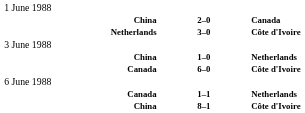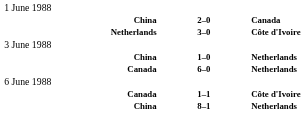6–0 | column 3: Côte d'Ivoire -> Netherlands
1–1 | column 3: Netherlands -> Côte d'Ivoire
8–1 | column 3: Côte d'Ivoire -> Netherlands
